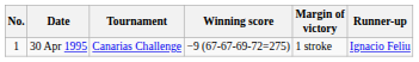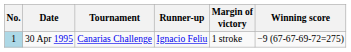columns swapped: Winning score <-> Runner-up
30 Apr 1995 | No.: no background -> lightblue background
